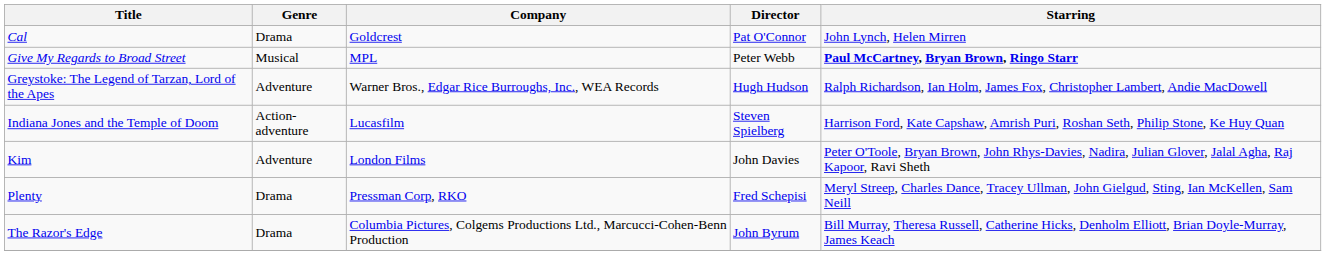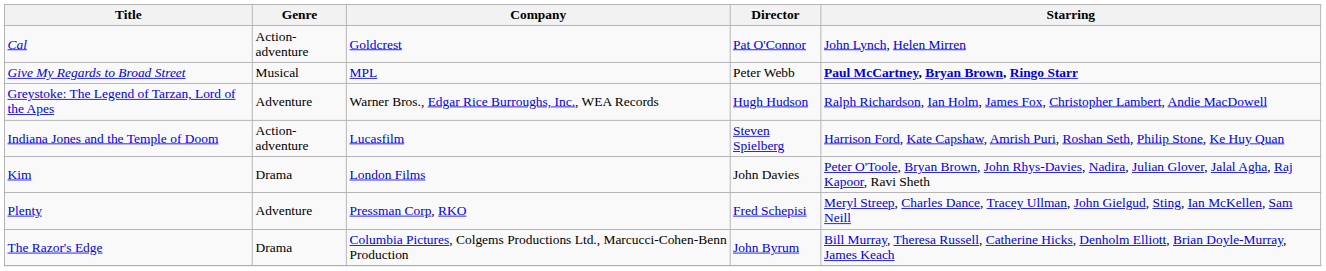Cal | Genre: Drama -> Action-adventure
Kim | Genre: Adventure -> Drama
Plenty | Genre: Drama -> Adventure
